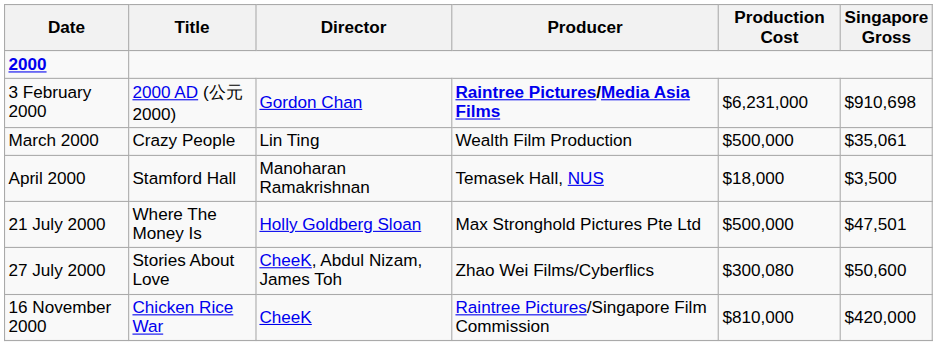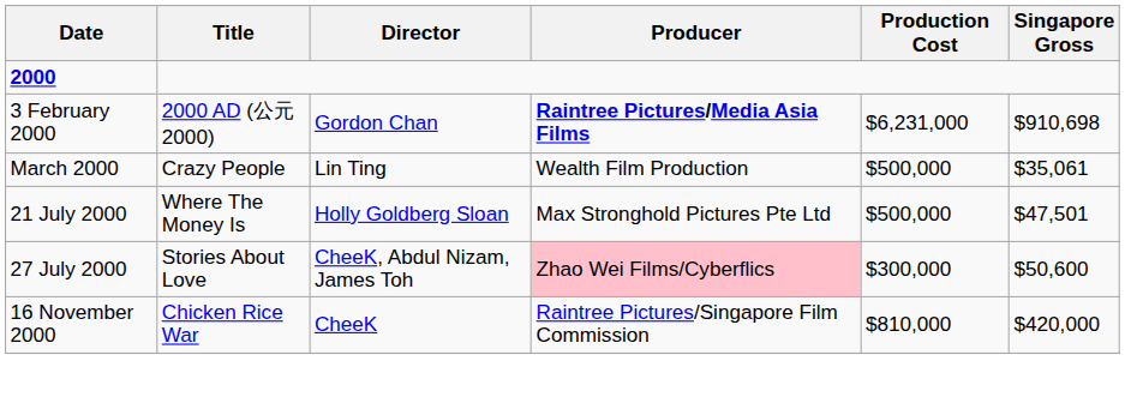- row: April 2000 | Stamford Hall | Manoharan Ramakrishnan | Temasek Hall, NUS | $18,000 | $3,500
27 July 2000 | Producer: no background -> pink background
27 July 2000 | Production Cost: $300,080 -> $300,000
